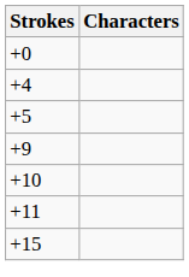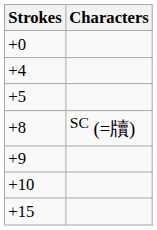+ row: +8 | SC (=牘)
- row: +11
